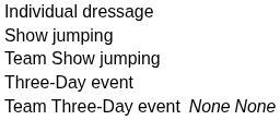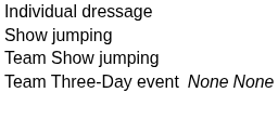- row: Three-Day event
